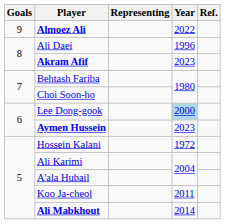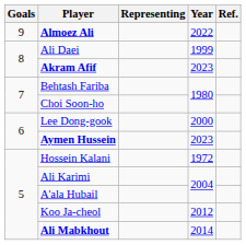Ali Daei | Year: 1996 -> 1999
Lee Dong-gook | Year: lightblue background -> no background
Koo Ja-cheol | Year: 2011 -> 2012
